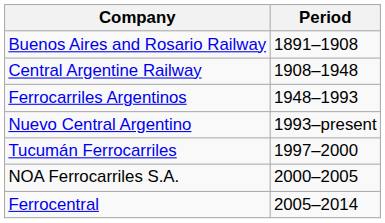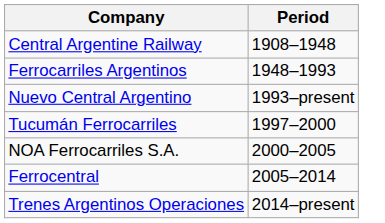- row: Buenos Aires and Rosario Railway | 1891–1908
+ row: Trenes Argentinos Operaciones | 2014–present
